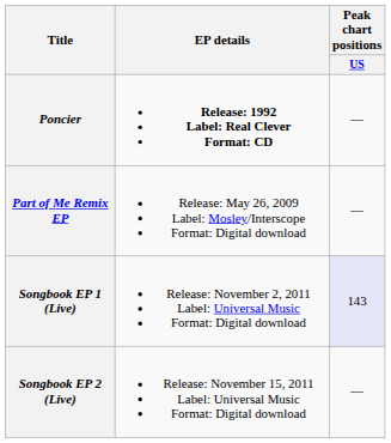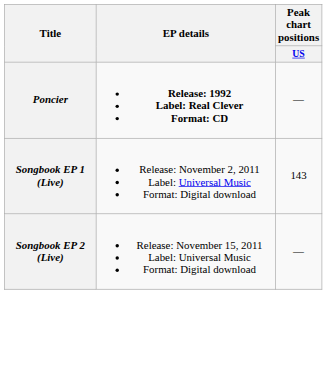- row: Part of Me Remix EP | Release: May 26, 2009 Label: Mosley/Interscope Format: Digital download | —
Songbook EP 1 (Live) | Peak chart positions / US: lavender background -> no background
